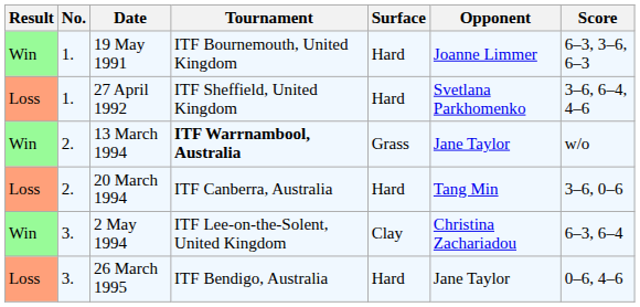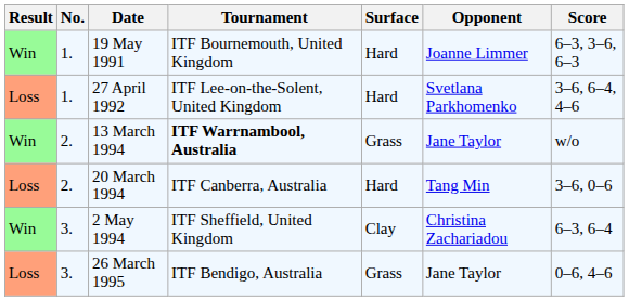27 April 1992 | Tournament: ITF Sheffield, United Kingdom -> ITF Lee-on-the-Solent, United Kingdom
2 May 1994 | Tournament: ITF Lee-on-the-Solent, United Kingdom -> ITF Sheffield, United Kingdom
26 March 1995 | Surface: Hard -> Grass
